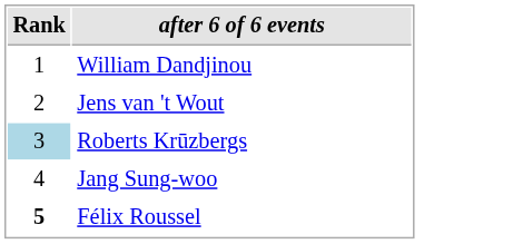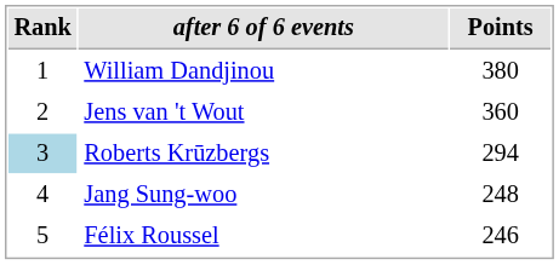+ column: Points | 380 | 360 | 294 | 248 | 246
Félix Roussel | Rank: bold -> normal
